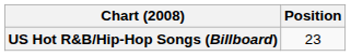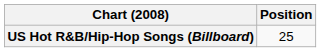US Hot R&B/Hip-Hop Songs (Billboard) | Position: 23 -> 25
